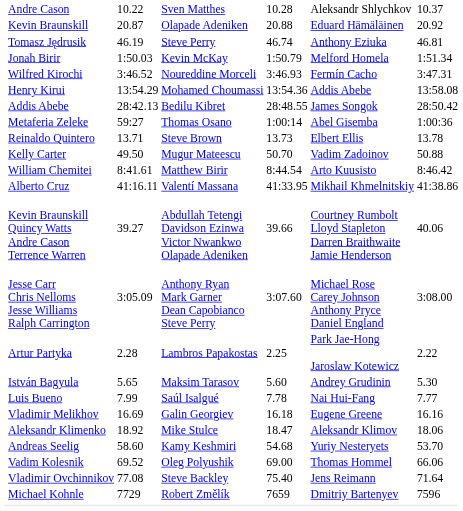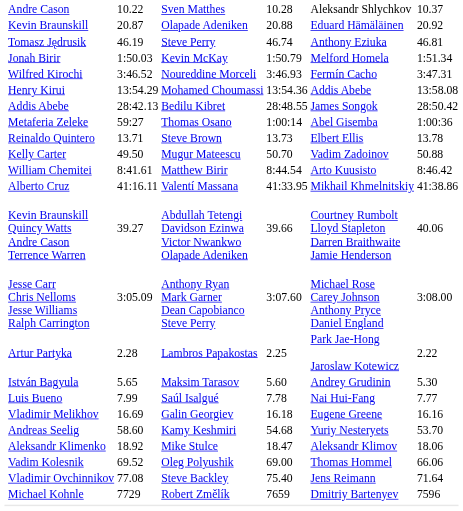rows swapped: Aleksandr Klimenko <-> Andreas Seelig
